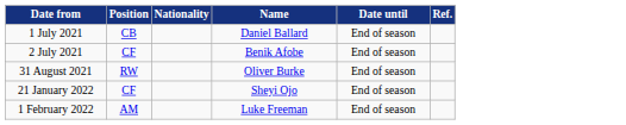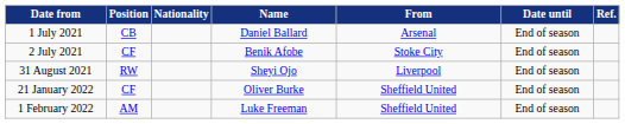+ column: From | Arsenal | Stoke City | Liverpool | Sheffield United | Sheffield United
31 August 2021 | Name: Oliver Burke -> Sheyi Ojo
21 January 2022 | Name: Sheyi Ojo -> Oliver Burke
